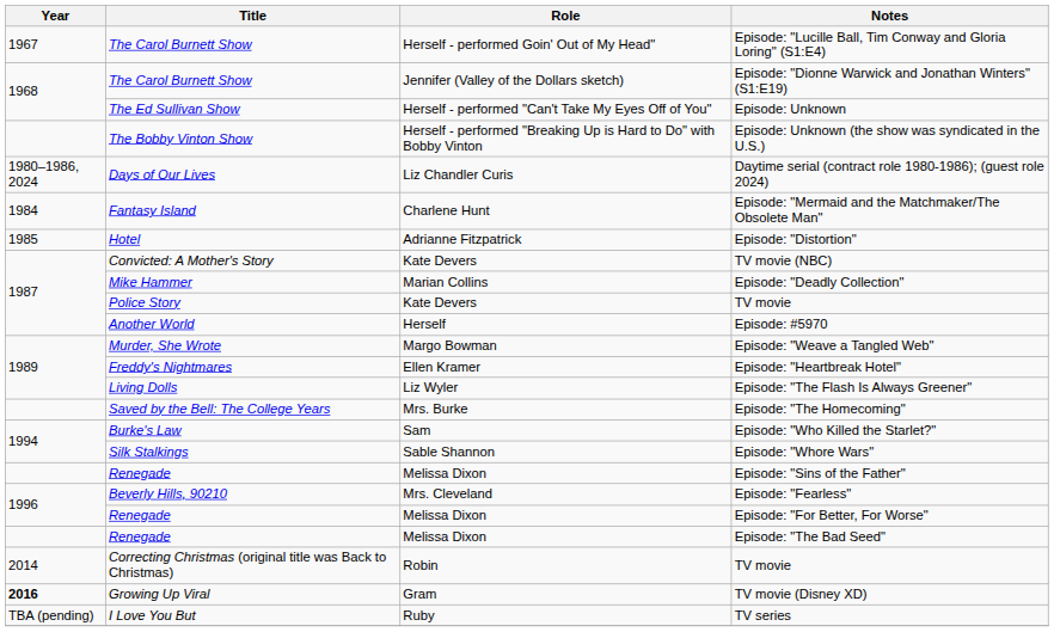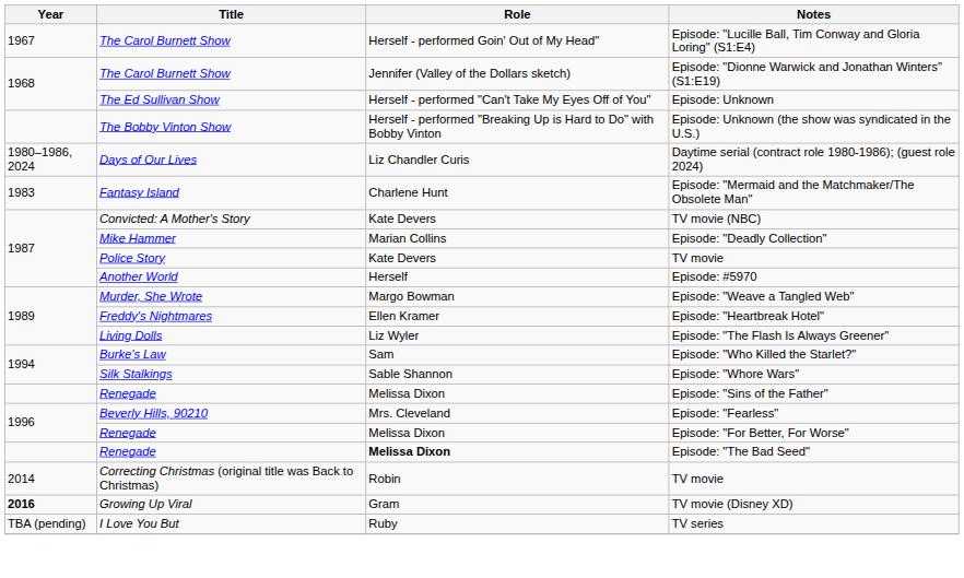Episode: "Mermaid and the Matchmaker/The Obsolete Man" | Year: 1984 -> 1983
- row: 1985 | Hotel | Adrianne Fitzpatrick | Episode: "Distortion"
- row: Saved by the Bell: The College Years | Mrs. Burke | Episode: "The Homecoming"
Episode: "The Bad Seed" | Role: normal -> bold
